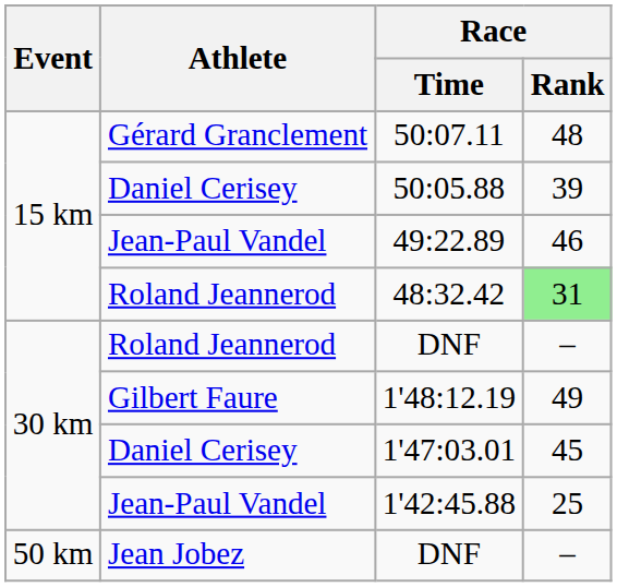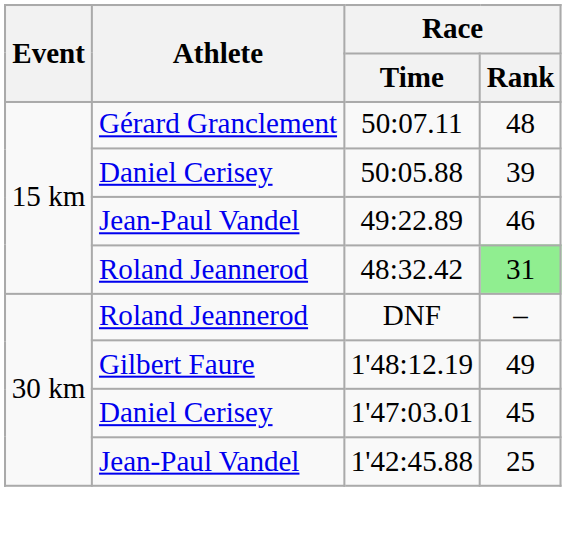- row: 50 km | Jean Jobez | DNF | –
